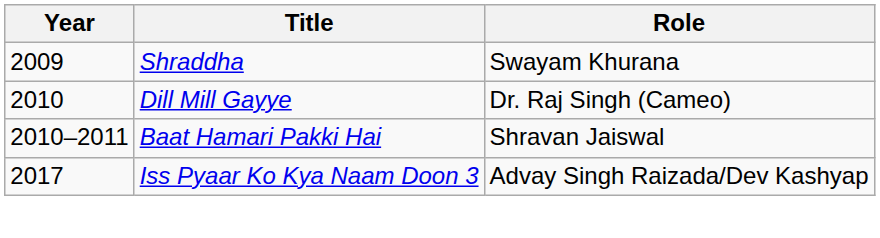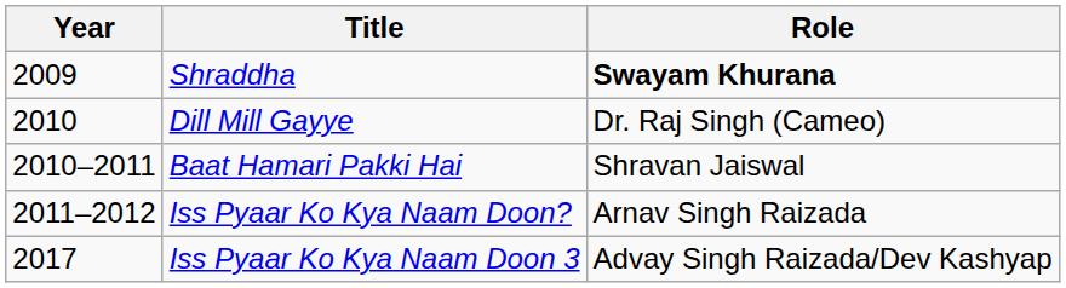Shraddha | Role: normal -> bold
+ row: 2011–2012 | Iss Pyaar Ko Kya Naam Doon? | Arnav Singh Raizada
